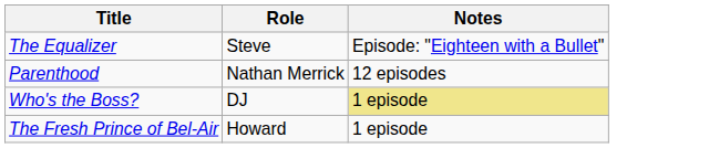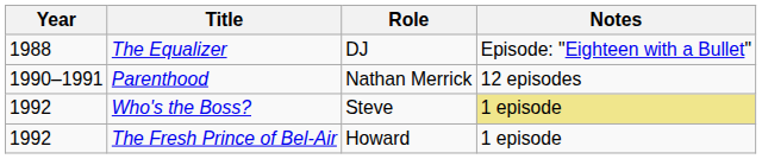+ column: Year | 1988 | 1990–1991 | 1992 | 1992
The Equalizer | Role: Steve -> DJ
Who's the Boss? | Role: DJ -> Steve
